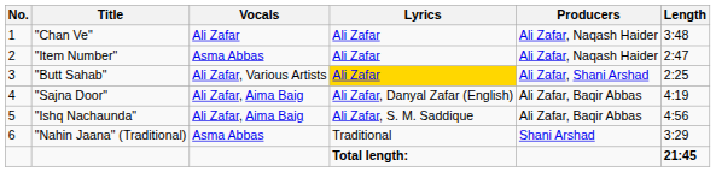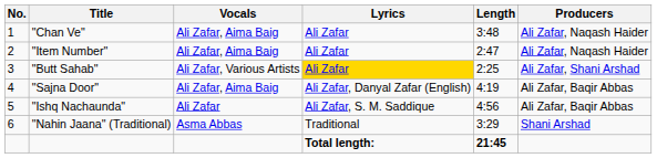columns swapped: Producers <-> Length
"Chan Ve" | Vocals: Ali Zafar -> Ali Zafar, Aima Baig
"Item Number" | Vocals: Asma Abbas -> Ali Zafar, Aima Baig
"Ishq Nachaunda" | Vocals: Ali Zafar, Aima Baig -> Ali Zafar
